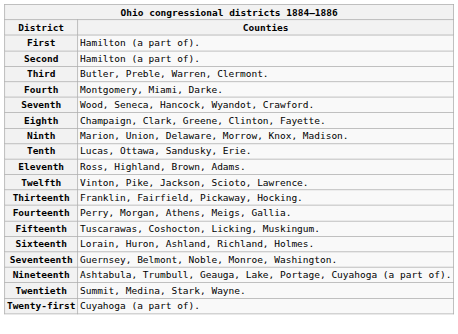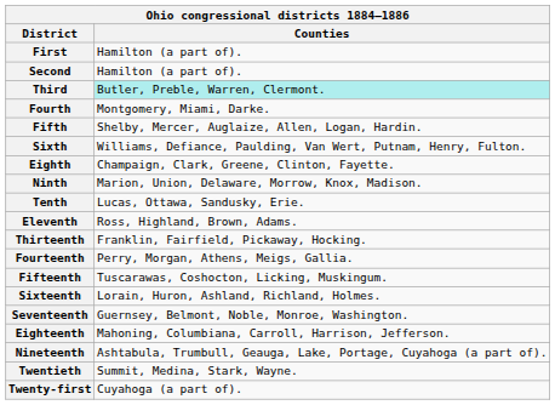Third | Counties: no background -> paleturquoise background
+ row: Fifth | Shelby, Mercer, Auglaize, Allen, Logan, Hardin.
+ row: Sixth | Williams, Defiance, Paulding, Van Wert, Putnam, Henry, Fulton.
- row: Seventh | Wood, Seneca, Hancock, Wyandot, Crawford.
- row: Twelfth | Vinton, Pike, Jackson, Scioto, Lawrence.
+ row: Eighteenth | Mahoning, Columbiana, Carroll, Harrison, Jefferson.
